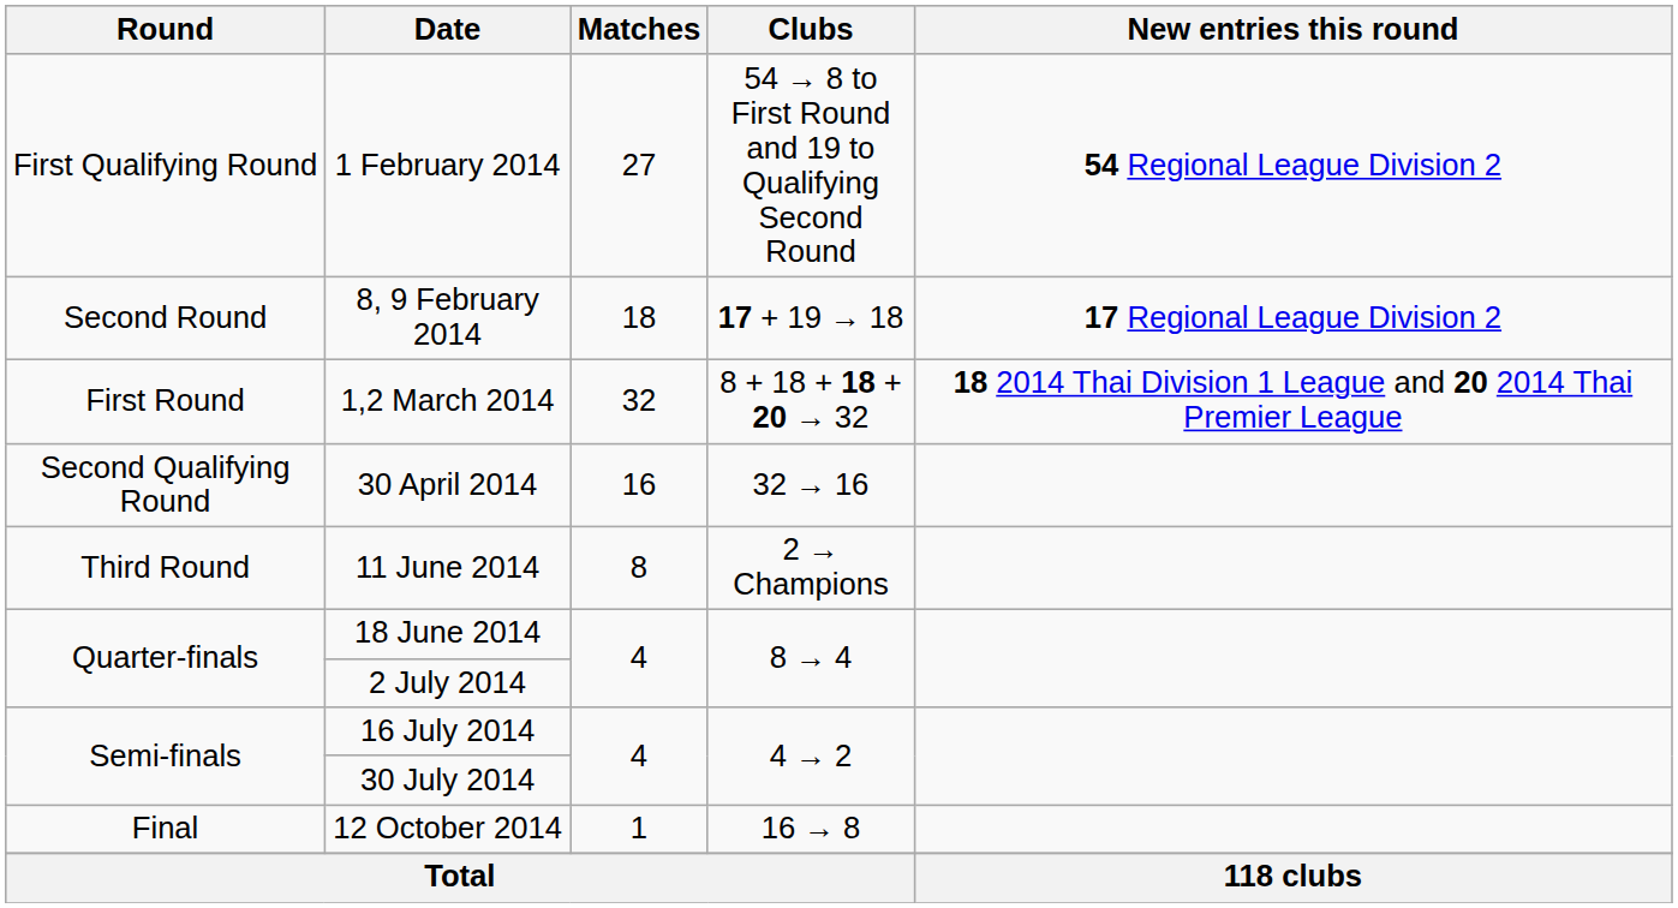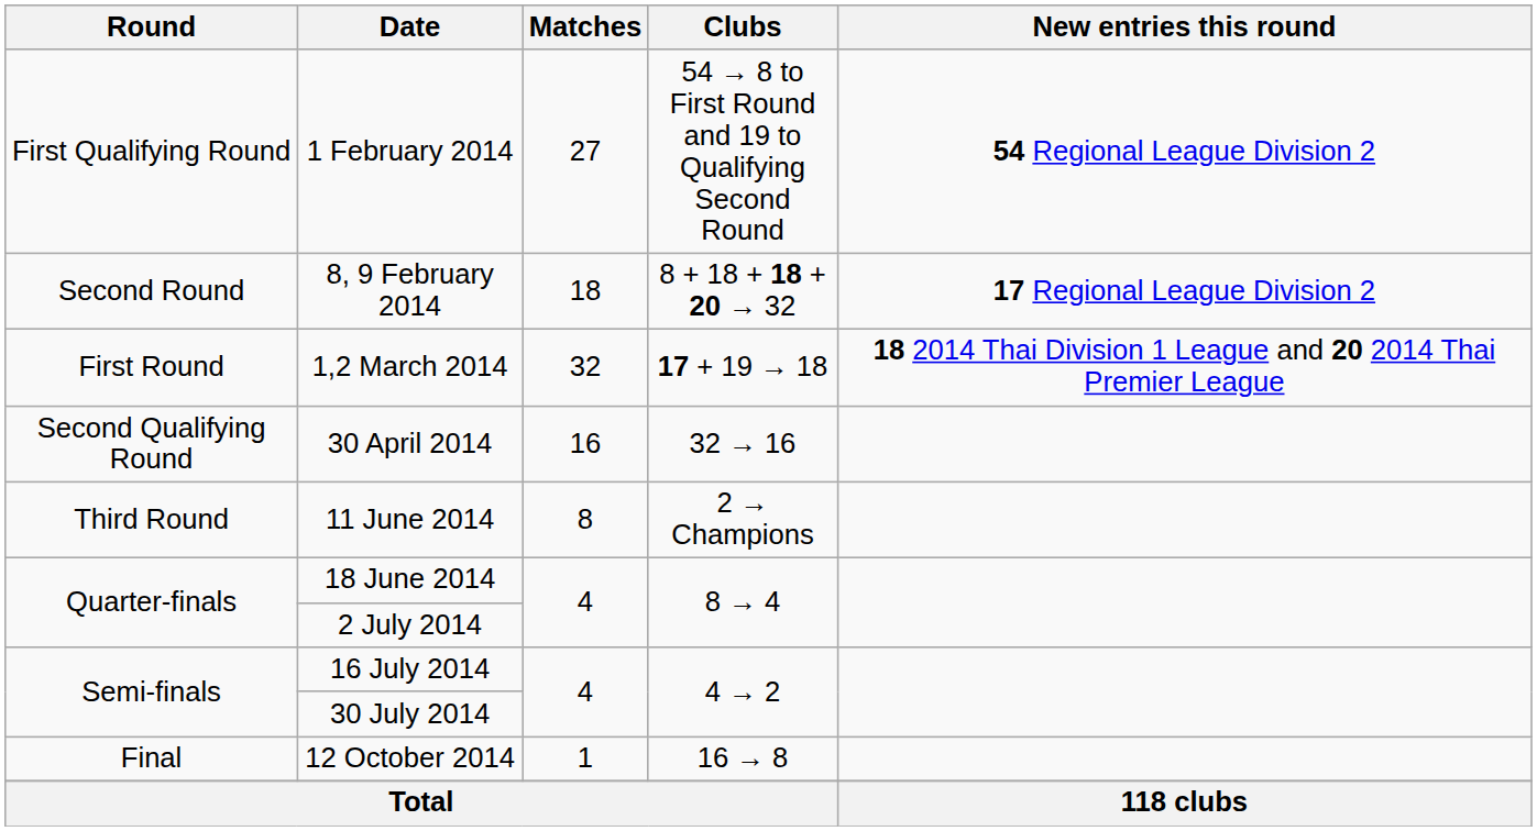8, 9 February 2014 | Clubs: 17 + 19 → 18 -> 8 + 18 + 18 + 20 → 32
1,2 March 2014 | Clubs: 8 + 18 + 18 + 20 → 32 -> 17 + 19 → 18
